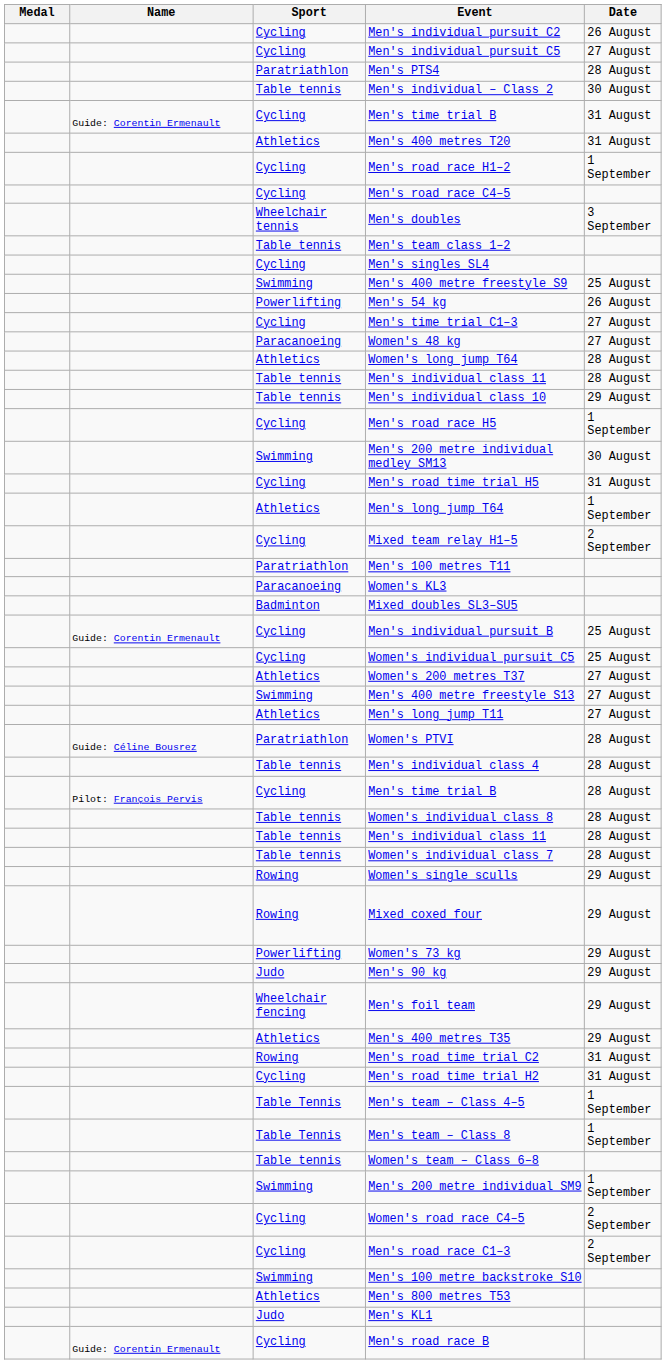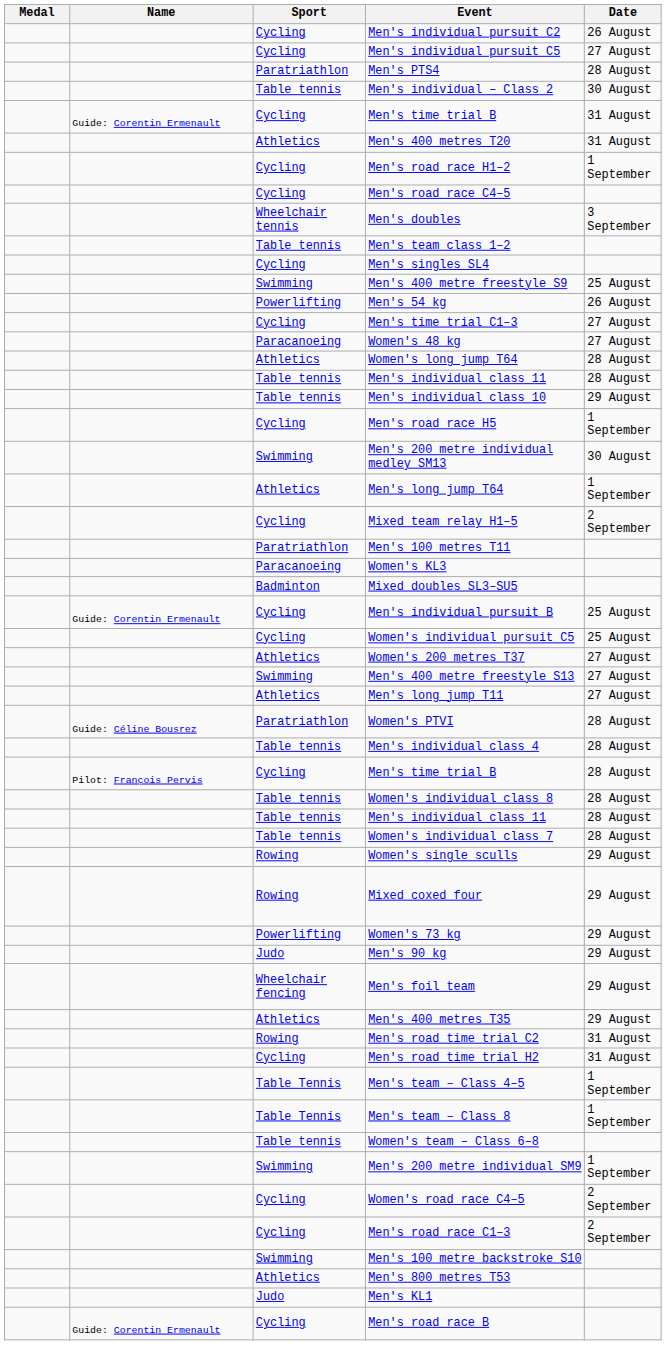- row: Cycling | Men's road time trial H5 | 31 August
